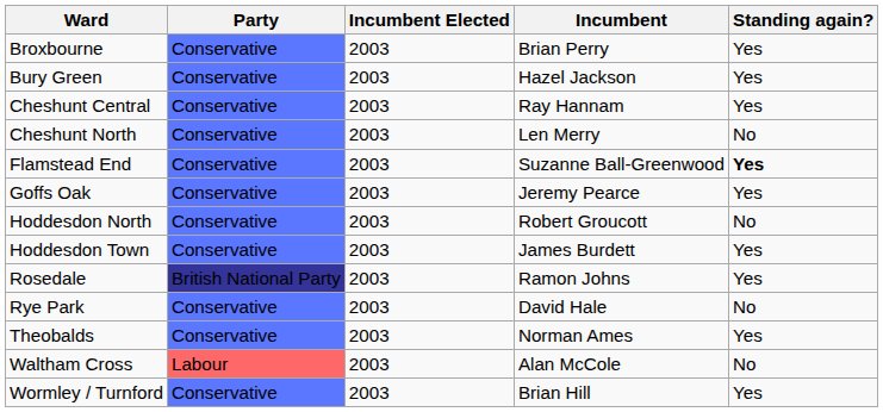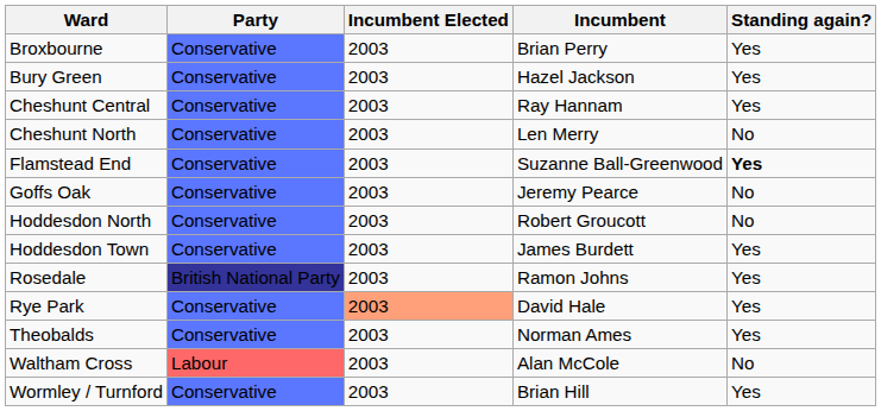Goffs Oak | Standing again?: Yes -> No
Rye Park | Incumbent Elected: no background -> lightsalmon background
Rye Park | Standing again?: No -> Yes
